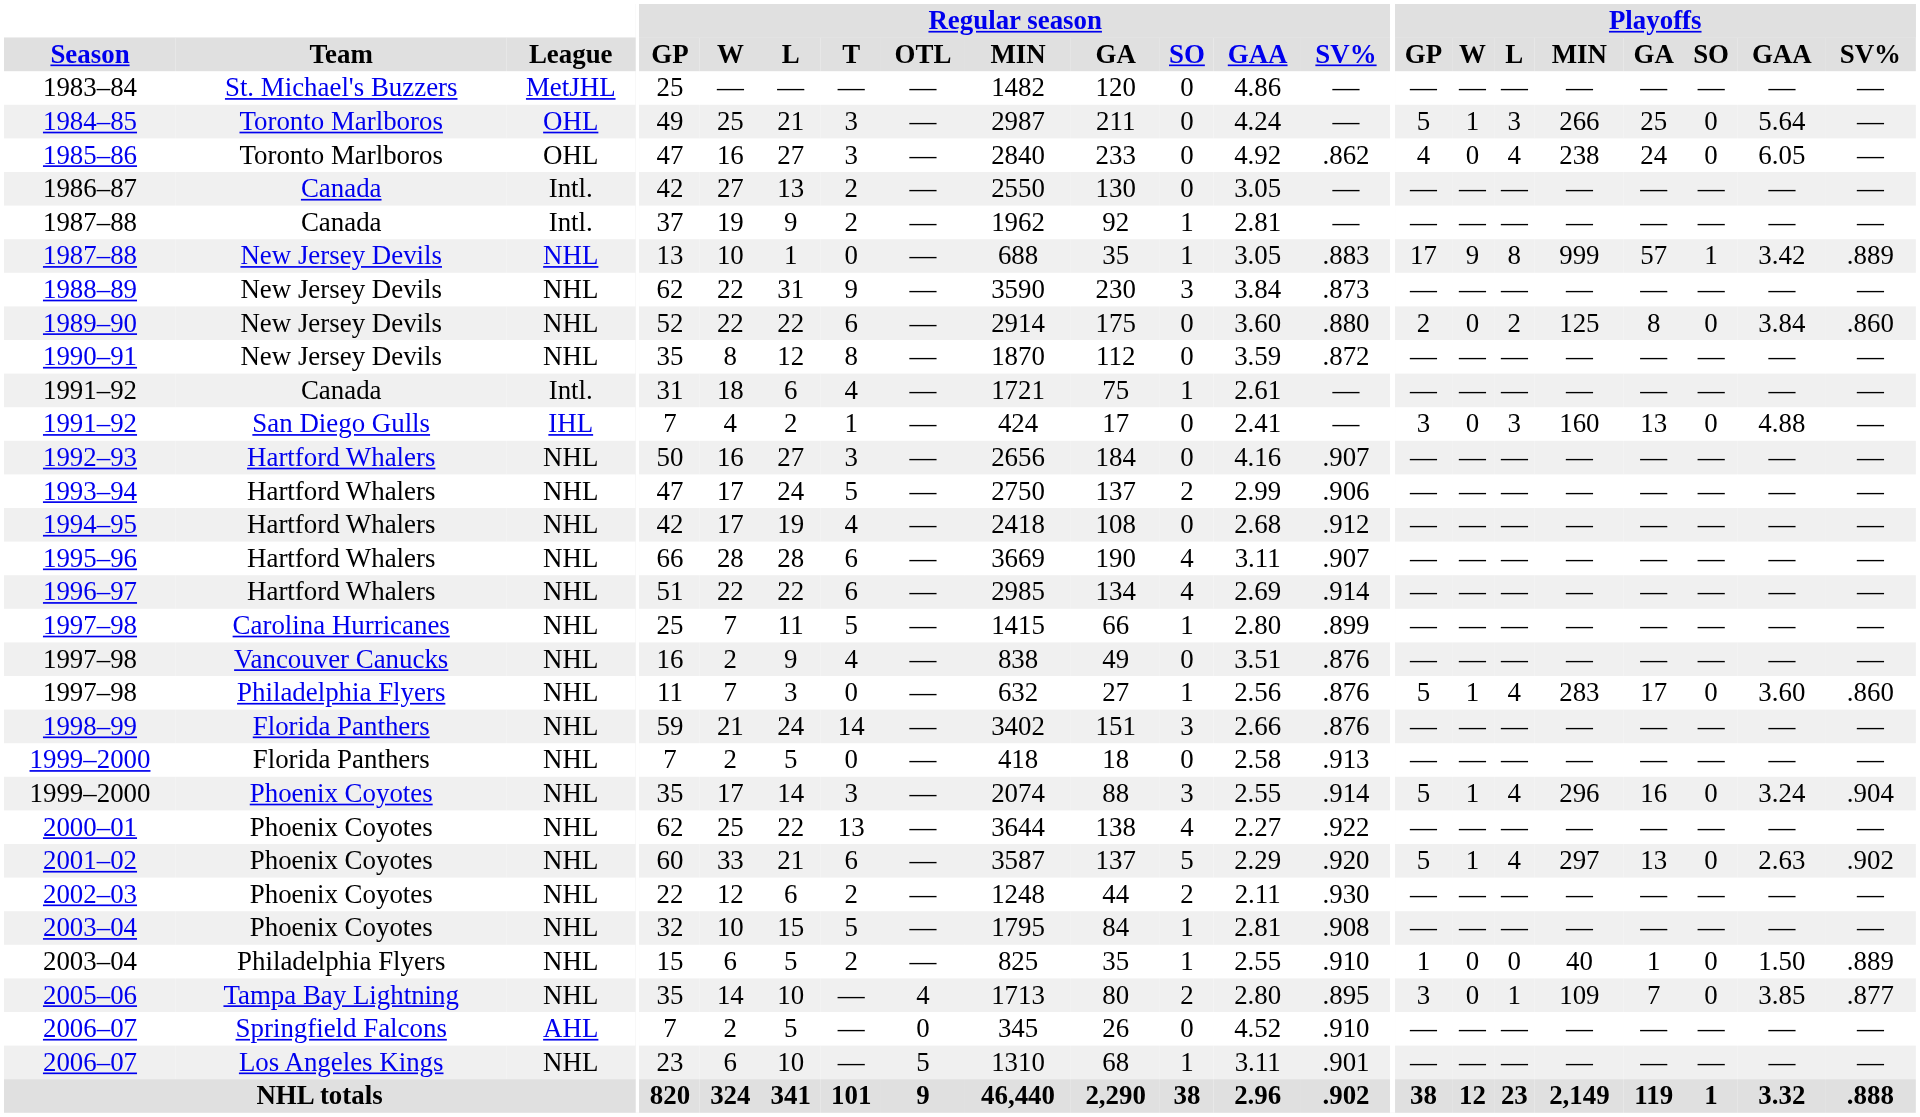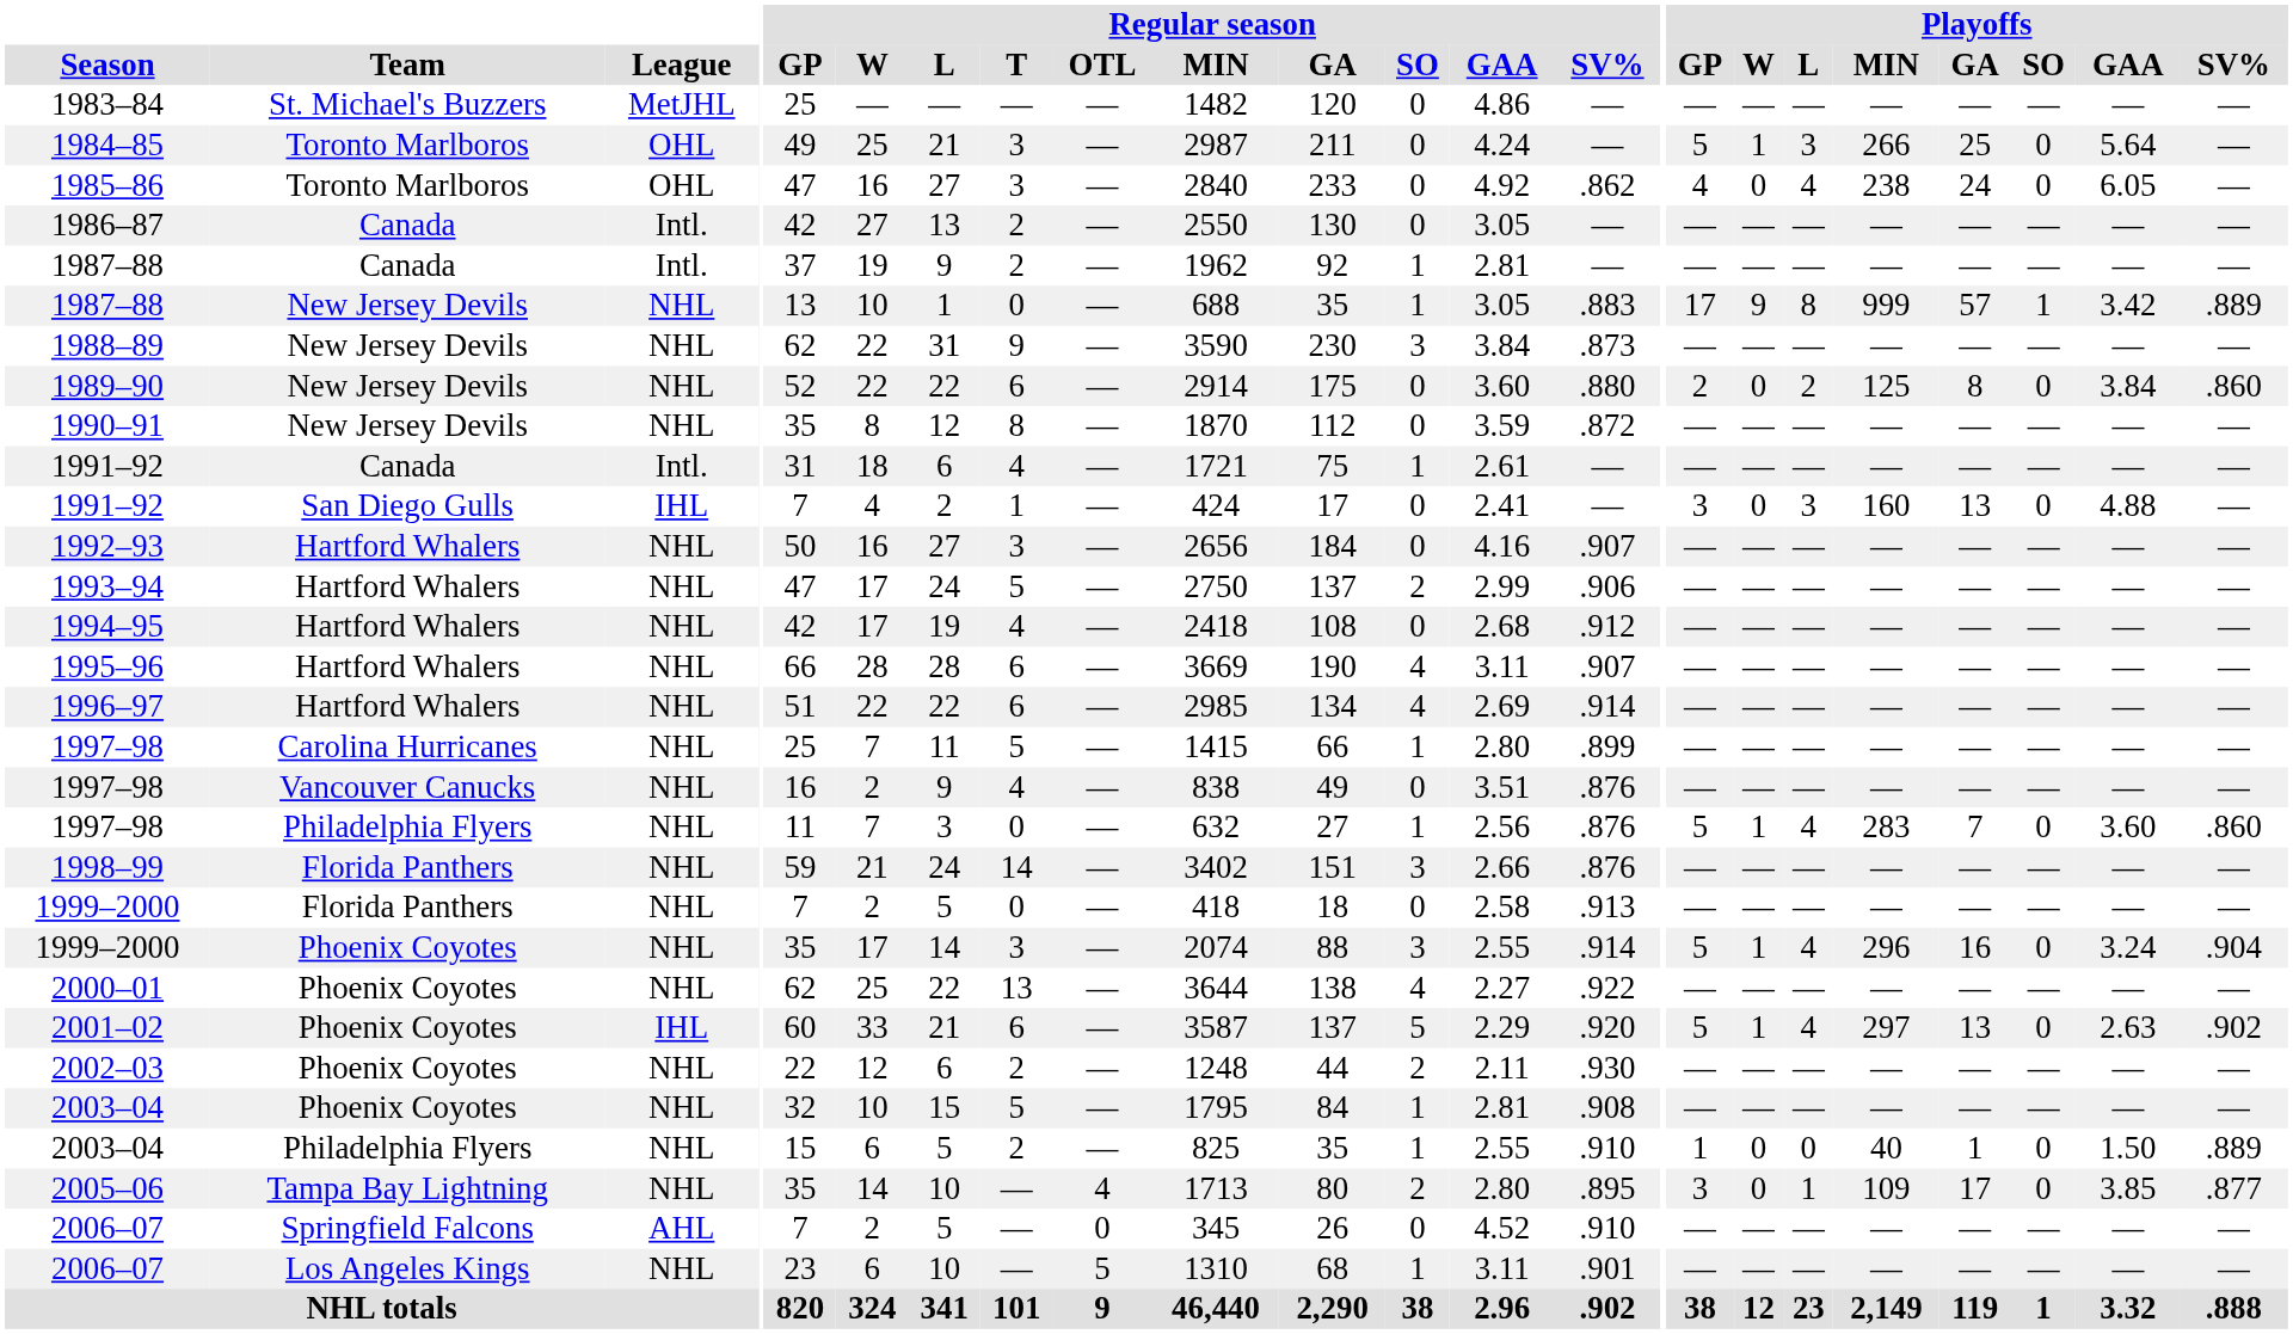1997–98 / Philadelphia Flyers | Playoffs / GA: 17 -> 7
2001–02 | League: NHL -> IHL
2005–06 | Playoffs / GA: 7 -> 17
